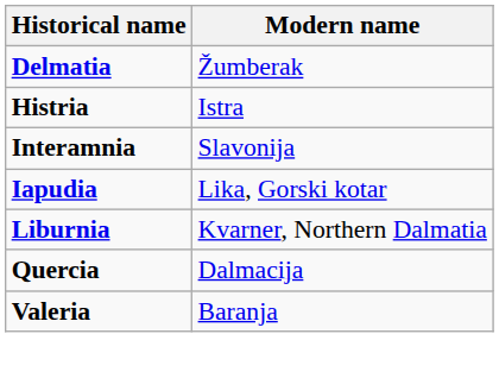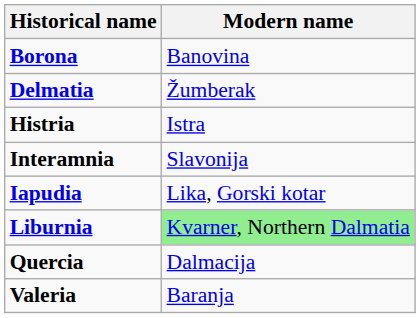+ row: Borona | Banovina
Liburnia | Modern name: no background -> lightgreen background
